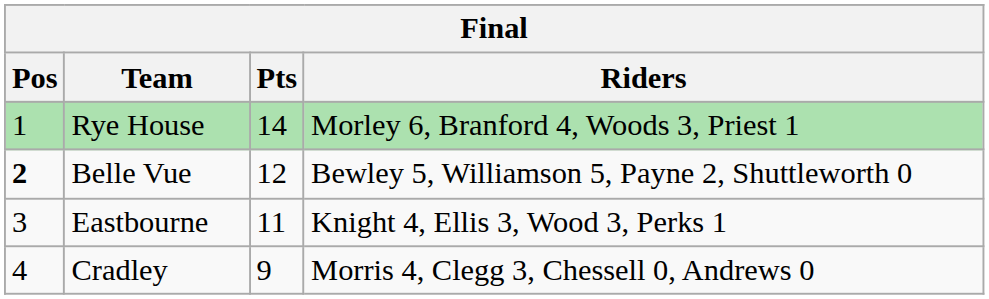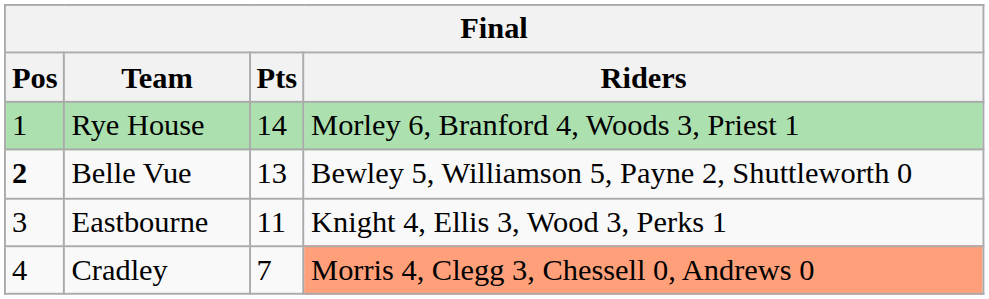Belle Vue | Pts: 12 -> 13
Cradley | Pts: 9 -> 7
Cradley | Riders: no background -> lightsalmon background
